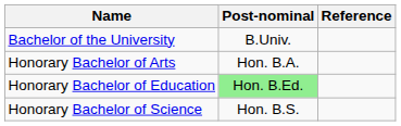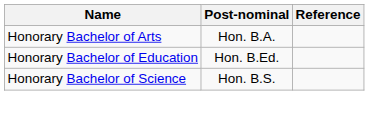- row: Bachelor of the University | B.Univ.
Honorary Bachelor of Education | Post-nominal: lightgreen background -> no background
